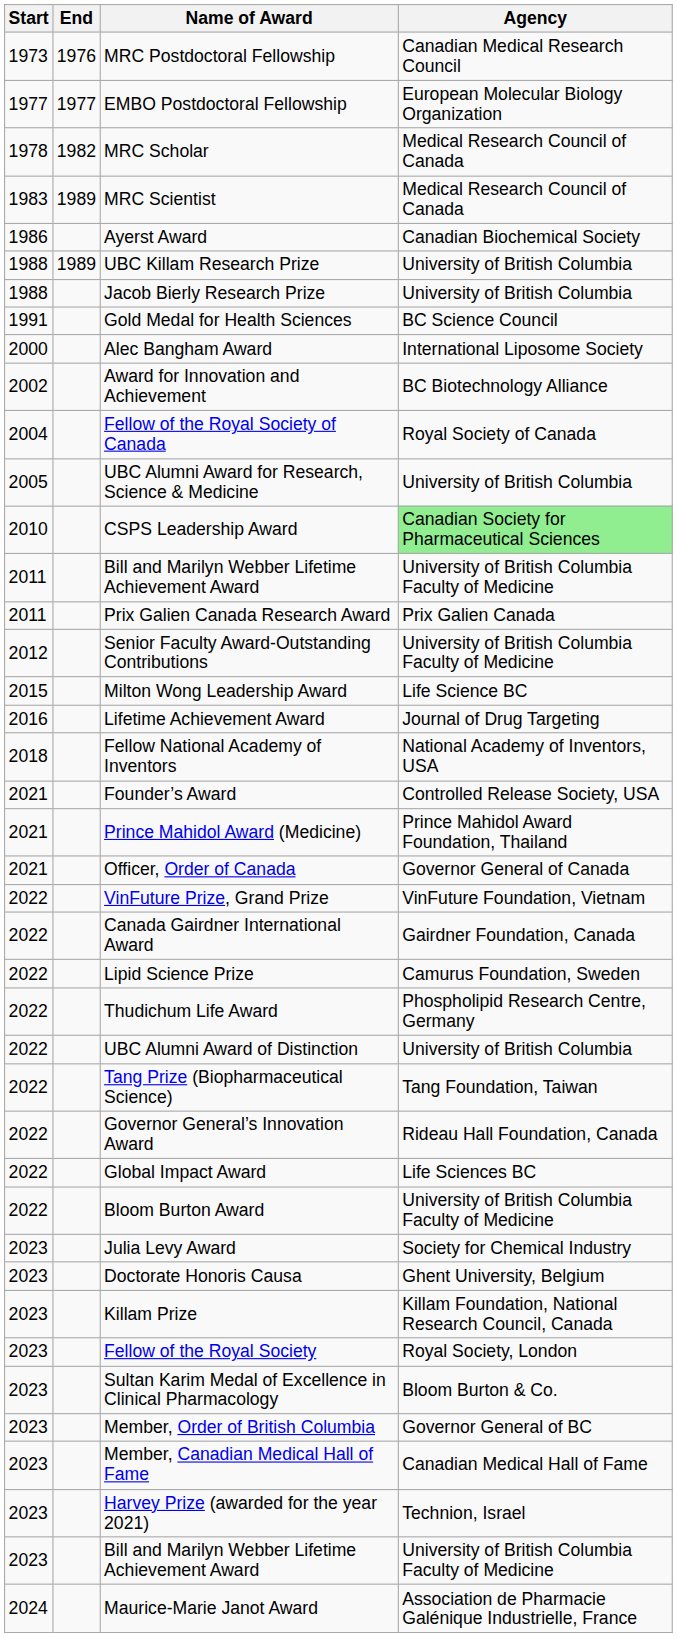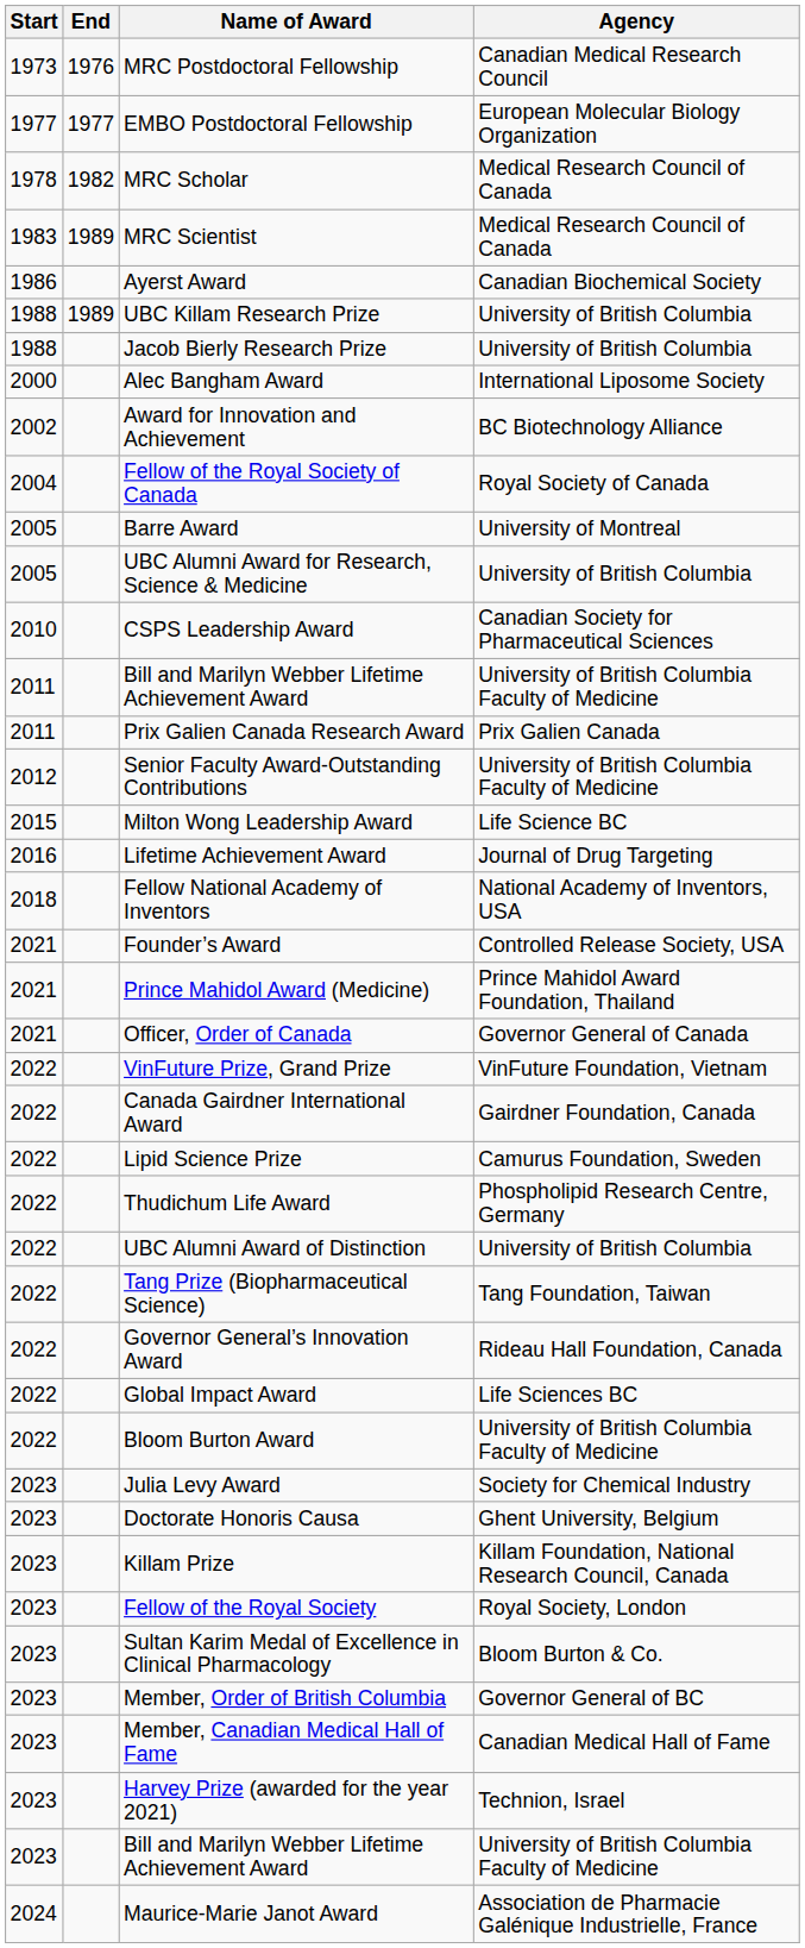- row: 1991 | Gold Medal for Health Sciences | BC Science Council
+ row: 2005 | Barre Award | University of Montreal
CSPS Leadership Award | Agency: lightgreen background -> no background
